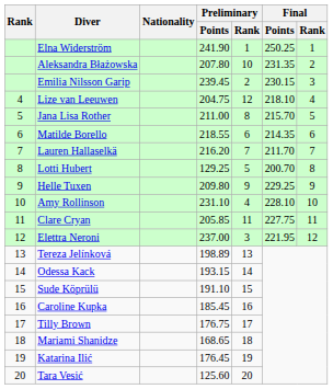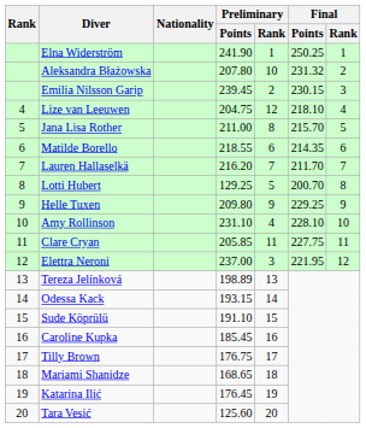Aleksandra Błażowska | Final / Points: 231.35 -> 231.32
